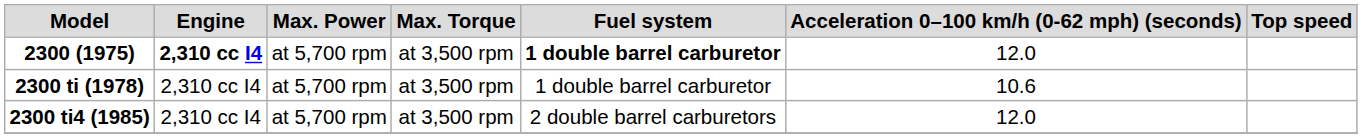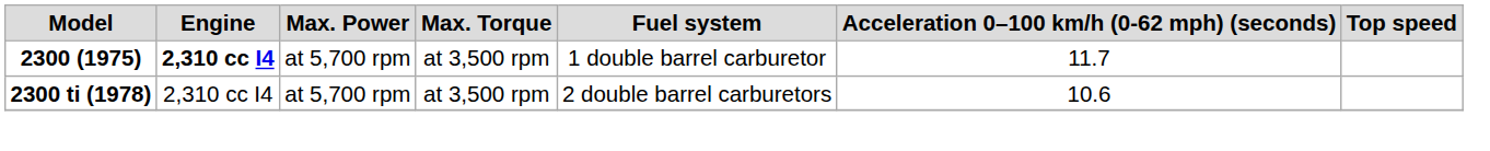2300 (1975) | Fuel system: bold -> normal
2300 (1975) | Acceleration 0–100 km/h (0-62 mph) (seconds): 12.0 -> 11.7
2300 ti (1978) | Fuel system: 1 double barrel carburetor -> 2 double barrel carburetors
- row: 2300 ti4 (1985) | 2,310 cc I4 | at 5,700 rpm | at 3,500 rpm | 2 double barrel carburetors | 12.0
